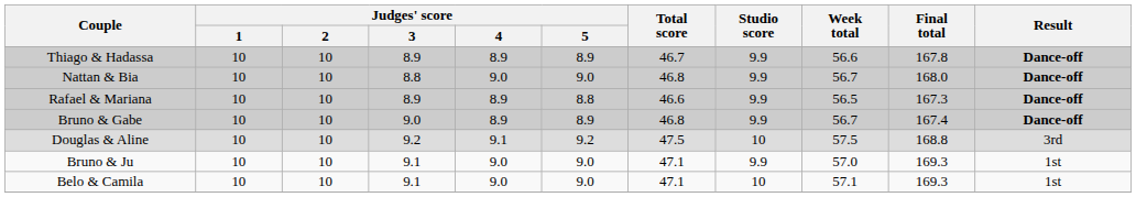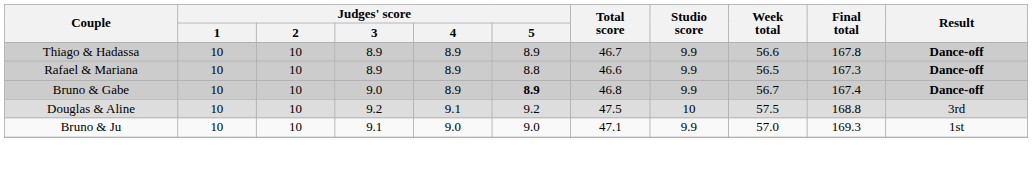- row: Nattan & Bia | 10 | 10 | 8.8 | 9.0 | 9.0 | 46.8 | 9.9 | 56.7 | 168.0 | Dance-off
Bruno & Gabe | Judges' score / 5: normal -> bold
- row: Belo & Camila | 10 | 10 | 9.1 | 9.0 | 9.0 | 47.1 | 10 | 57.1 | 169.3 | 1st
